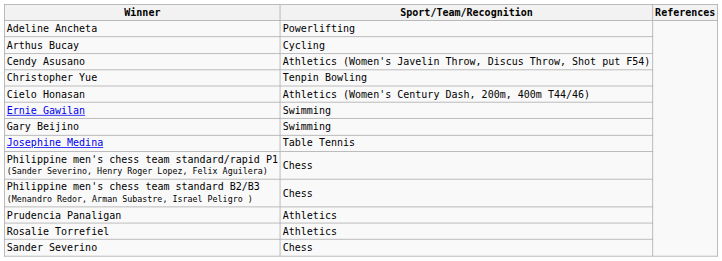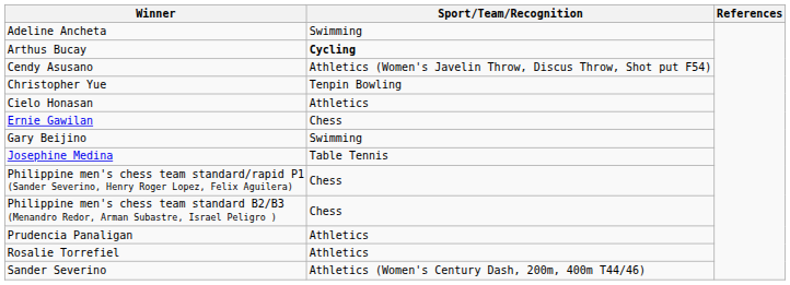Adeline Ancheta | Sport/Team/Recognition: Powerlifting -> Swimming
Arthus Bucay | Sport/Team/Recognition: normal -> bold
Cielo Honasan | Sport/Team/Recognition: Athletics (Women's Century Dash, 200m, 400m T44/46) -> Athletics
Ernie Gawilan | Sport/Team/Recognition: Swimming -> Chess
Sander Severino | Sport/Team/Recognition: Chess -> Athletics (Women's Century Dash, 200m, 400m T44/46)
